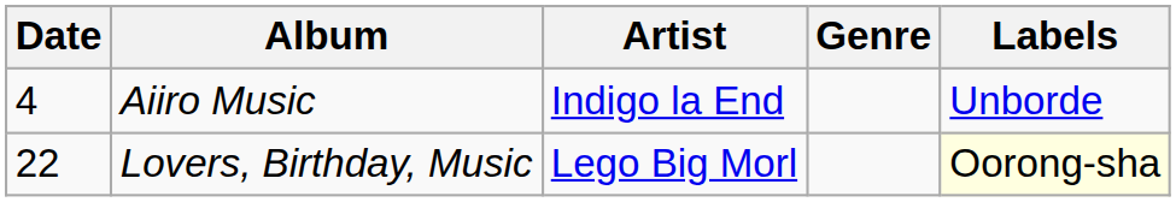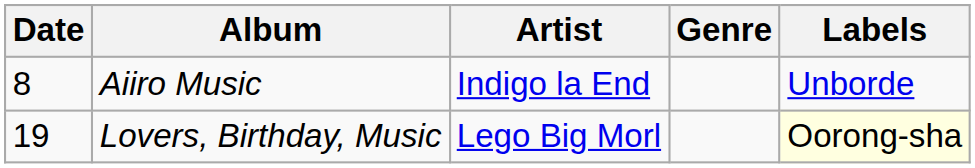Aiiro Music | Date: 4 -> 8
Lovers, Birthday, Music | Date: 22 -> 19
